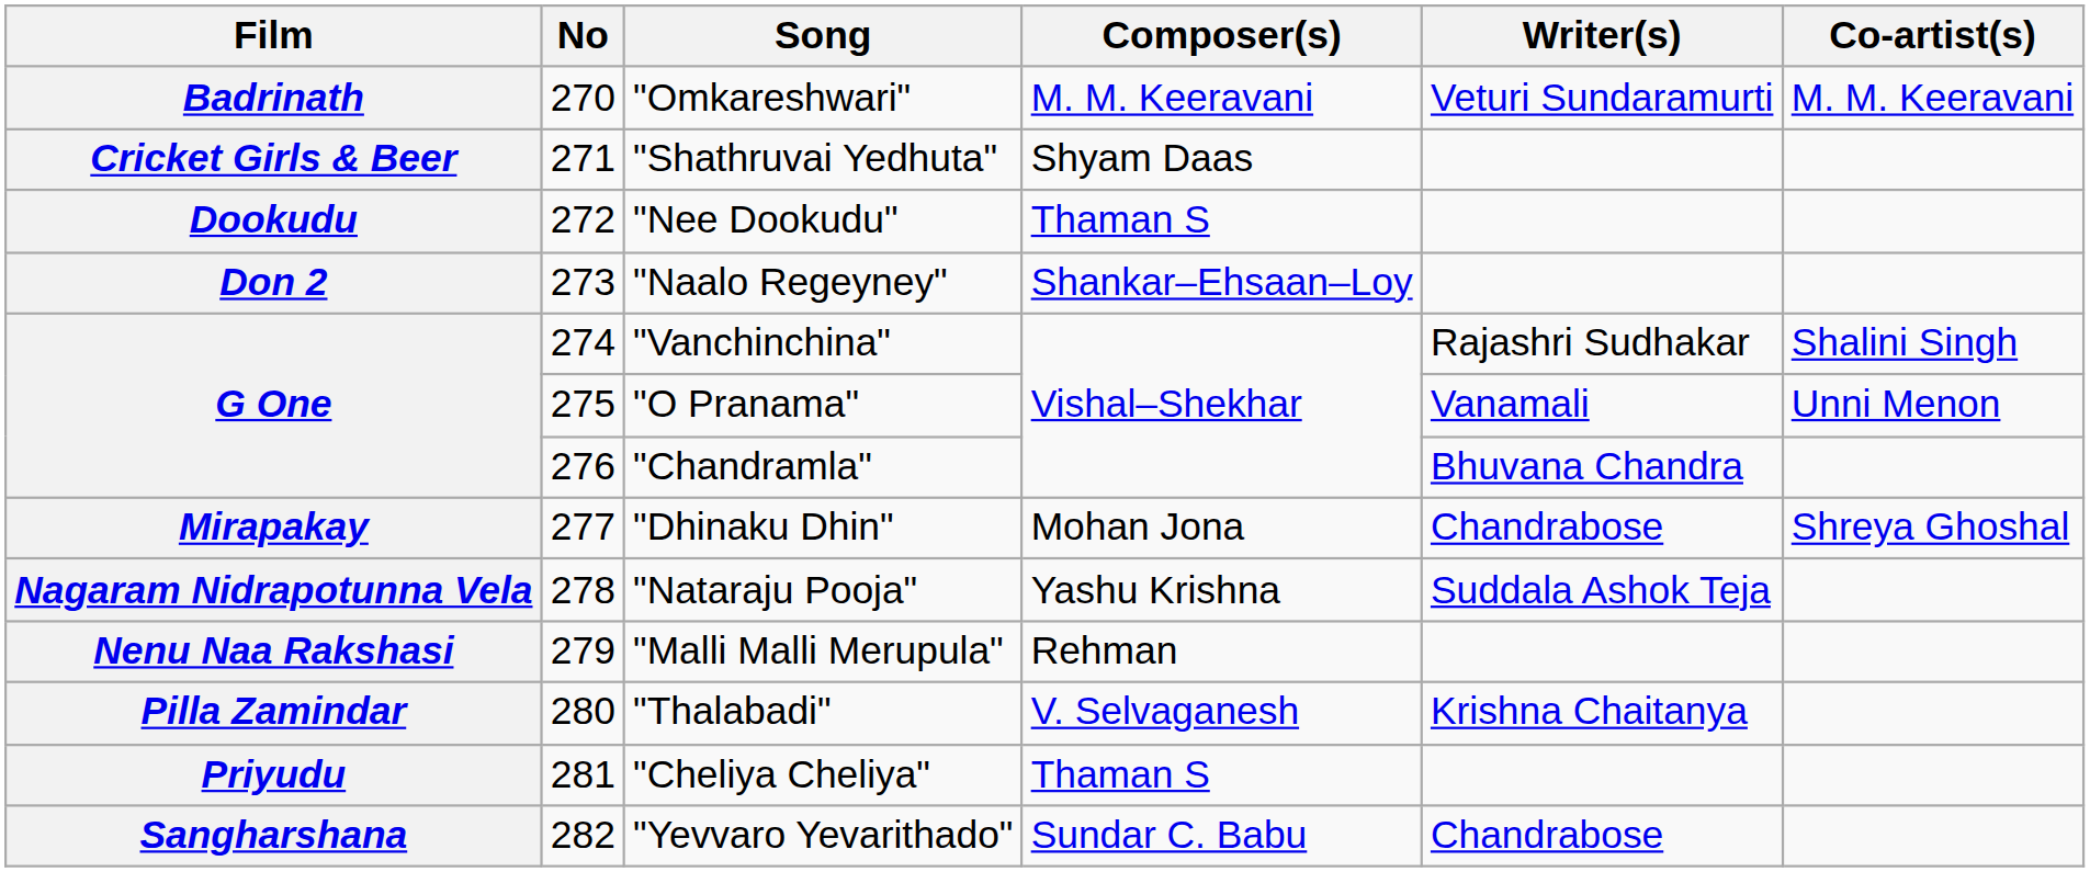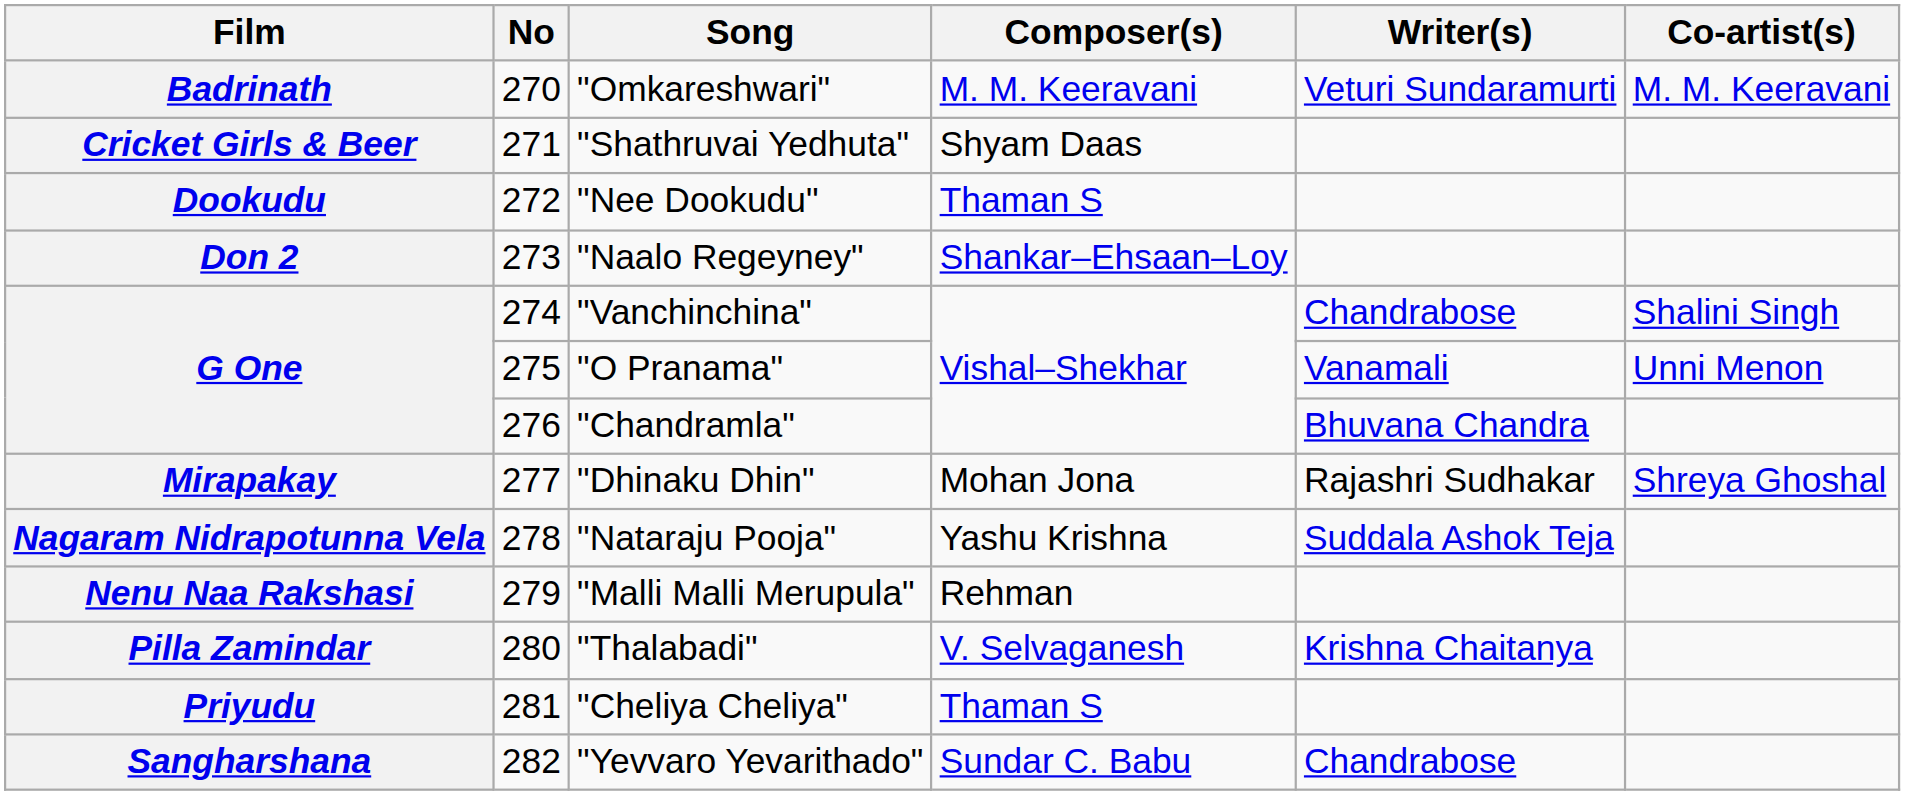"Vanchinchina" | Writer(s): Rajashri Sudhakar -> Chandrabose
"Dhinaku Dhin" | Writer(s): Chandrabose -> Rajashri Sudhakar
